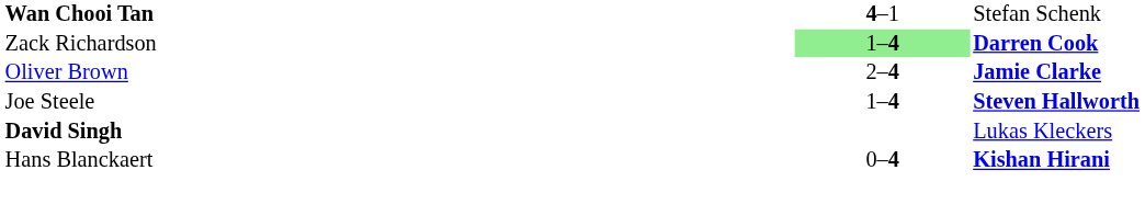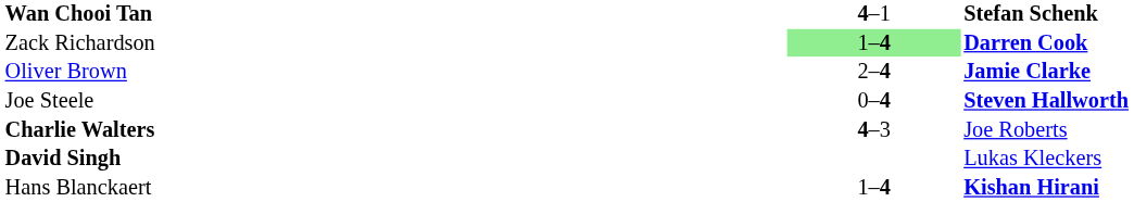Wan Chooi Tan | column 3: normal -> bold
Joe Steele | column 2: 1–4 -> 0–4
+ row: Charlie Walters | 4–3 | Joe Roberts
Hans Blanckaert | column 2: 0–4 -> 1–4
